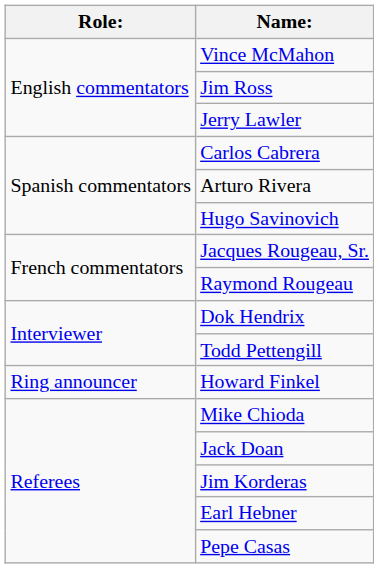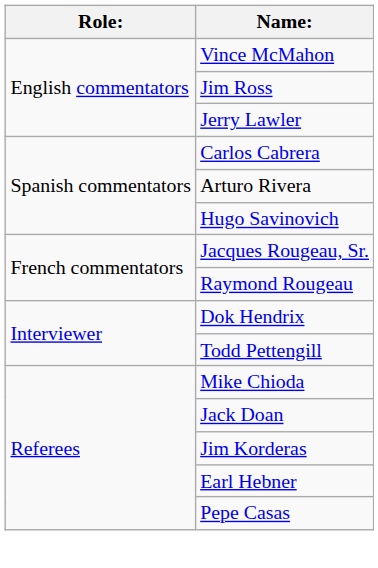- row: Ring announcer | Howard Finkel
